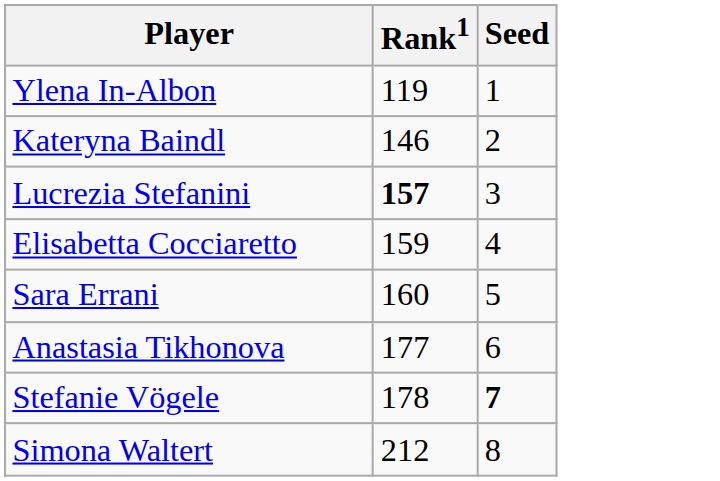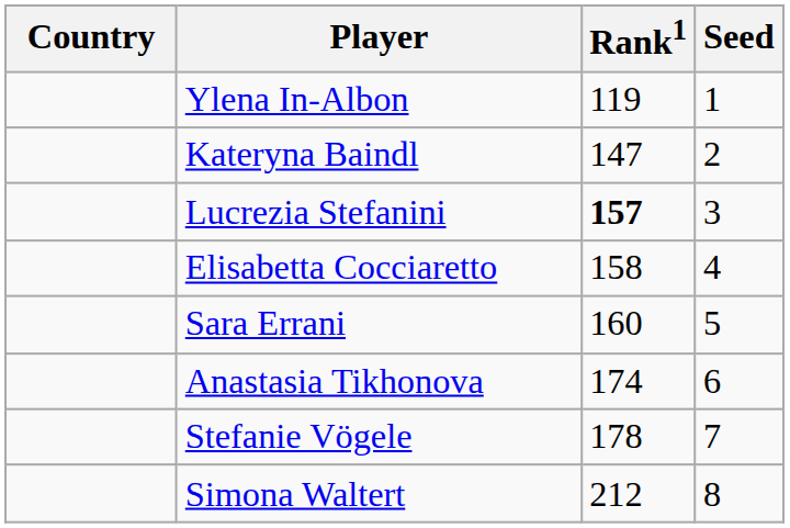+ column: Country
Kateryna Baindl | Rank1: 146 -> 147
Elisabetta Cocciaretto | Rank1: 159 -> 158
Anastasia Tikhonova | Rank1: 177 -> 174
Stefanie Vögele | Seed: bold -> normal
